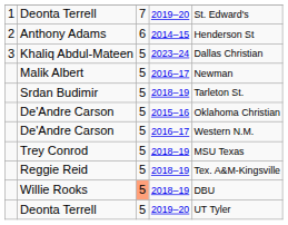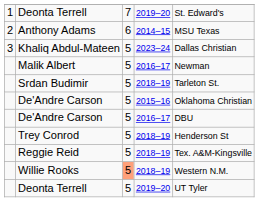Anthony Adams | column 5: Henderson St -> MSU Texas
De'Andre Carson / 2016–17 | column 5: Western N.M. -> DBU
Trey Conrod | column 5: MSU Texas -> Henderson St
Willie Rooks | column 5: DBU -> Western N.M.
